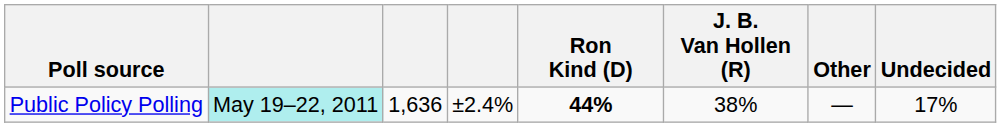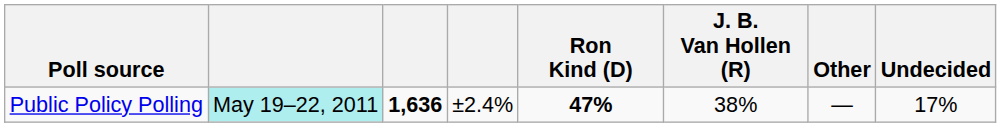Public Policy Polling | column 3: normal -> bold
Public Policy Polling | Ron Kind (D): 44% -> 47%
